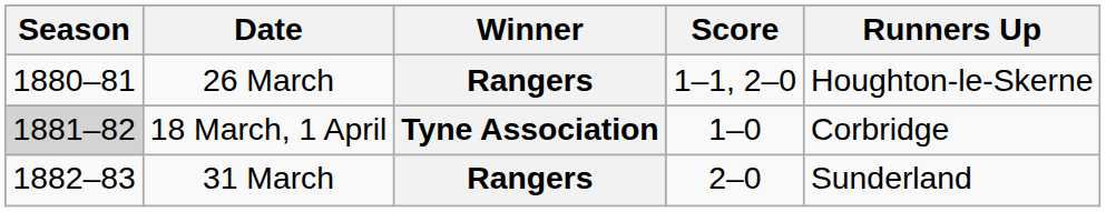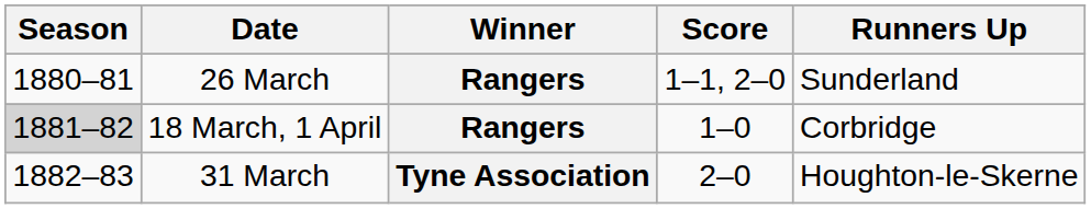26 March | Runners Up: Houghton-le-Skerne -> Sunderland
18 March, 1 April | Winner: Tyne Association -> Rangers
31 March | Winner: Rangers -> Tyne Association
31 March | Runners Up: Sunderland -> Houghton-le-Skerne
